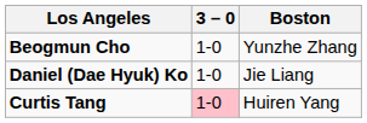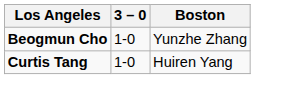- row: Daniel (Dae Hyuk) Ko | 1-0 | Jie Liang
Curtis Tang | 3 – 0: pink background -> no background
